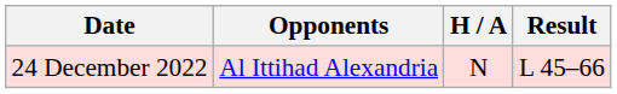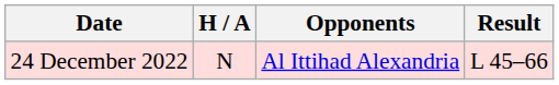columns swapped: Opponents <-> H / A
